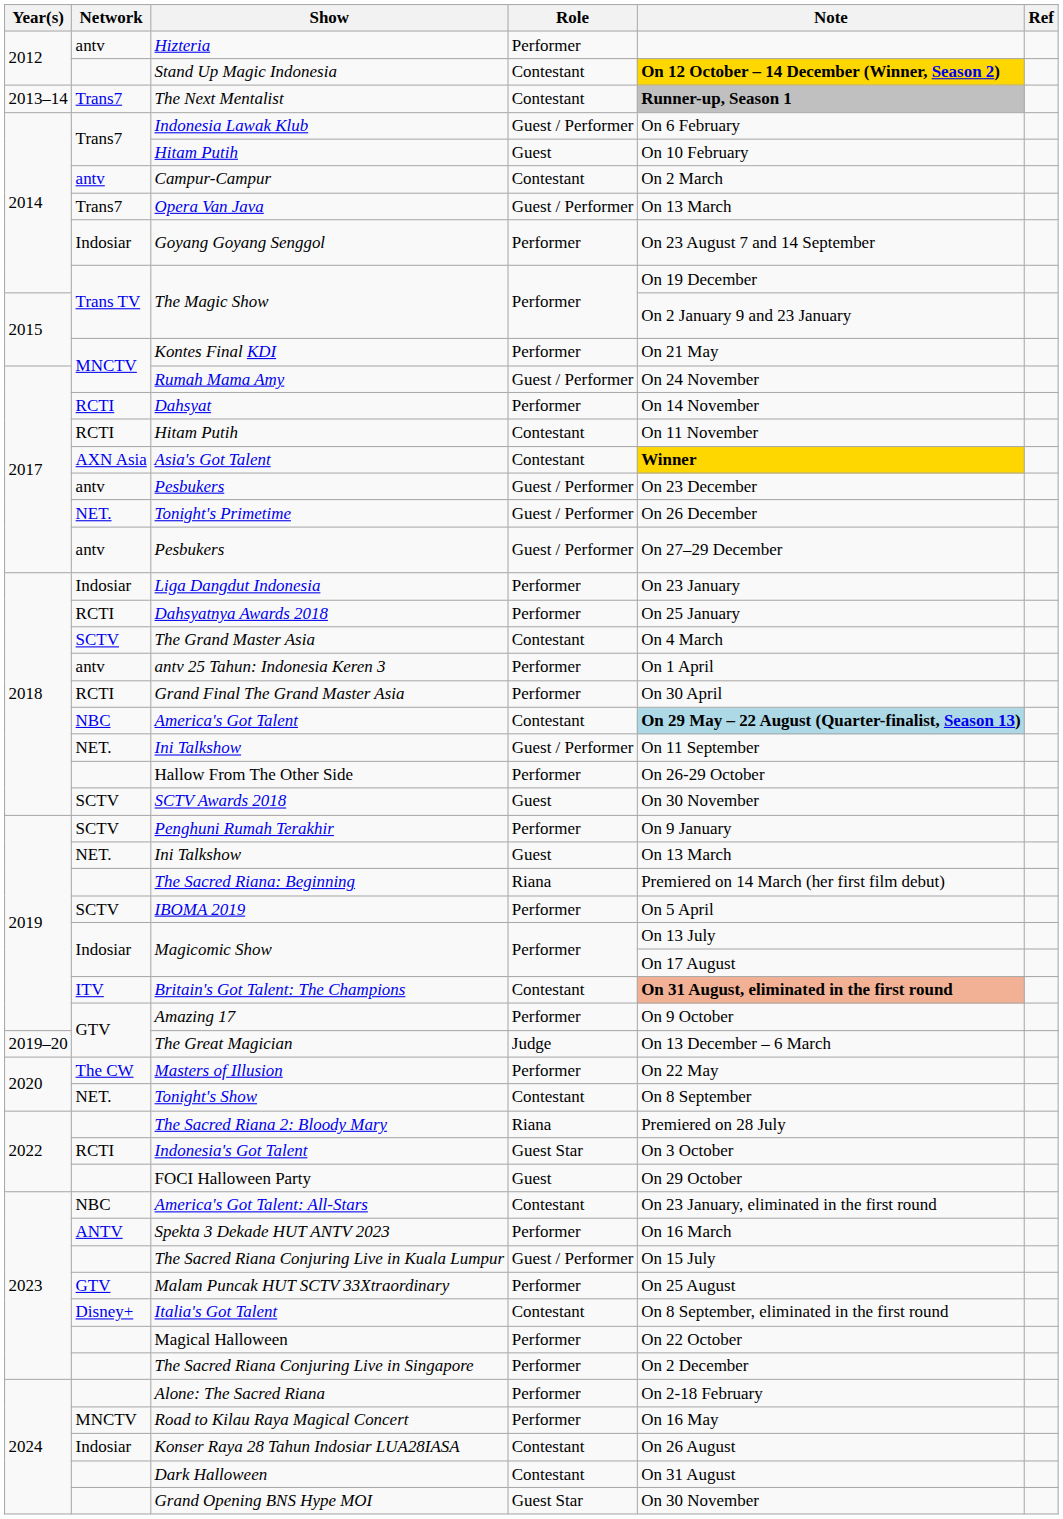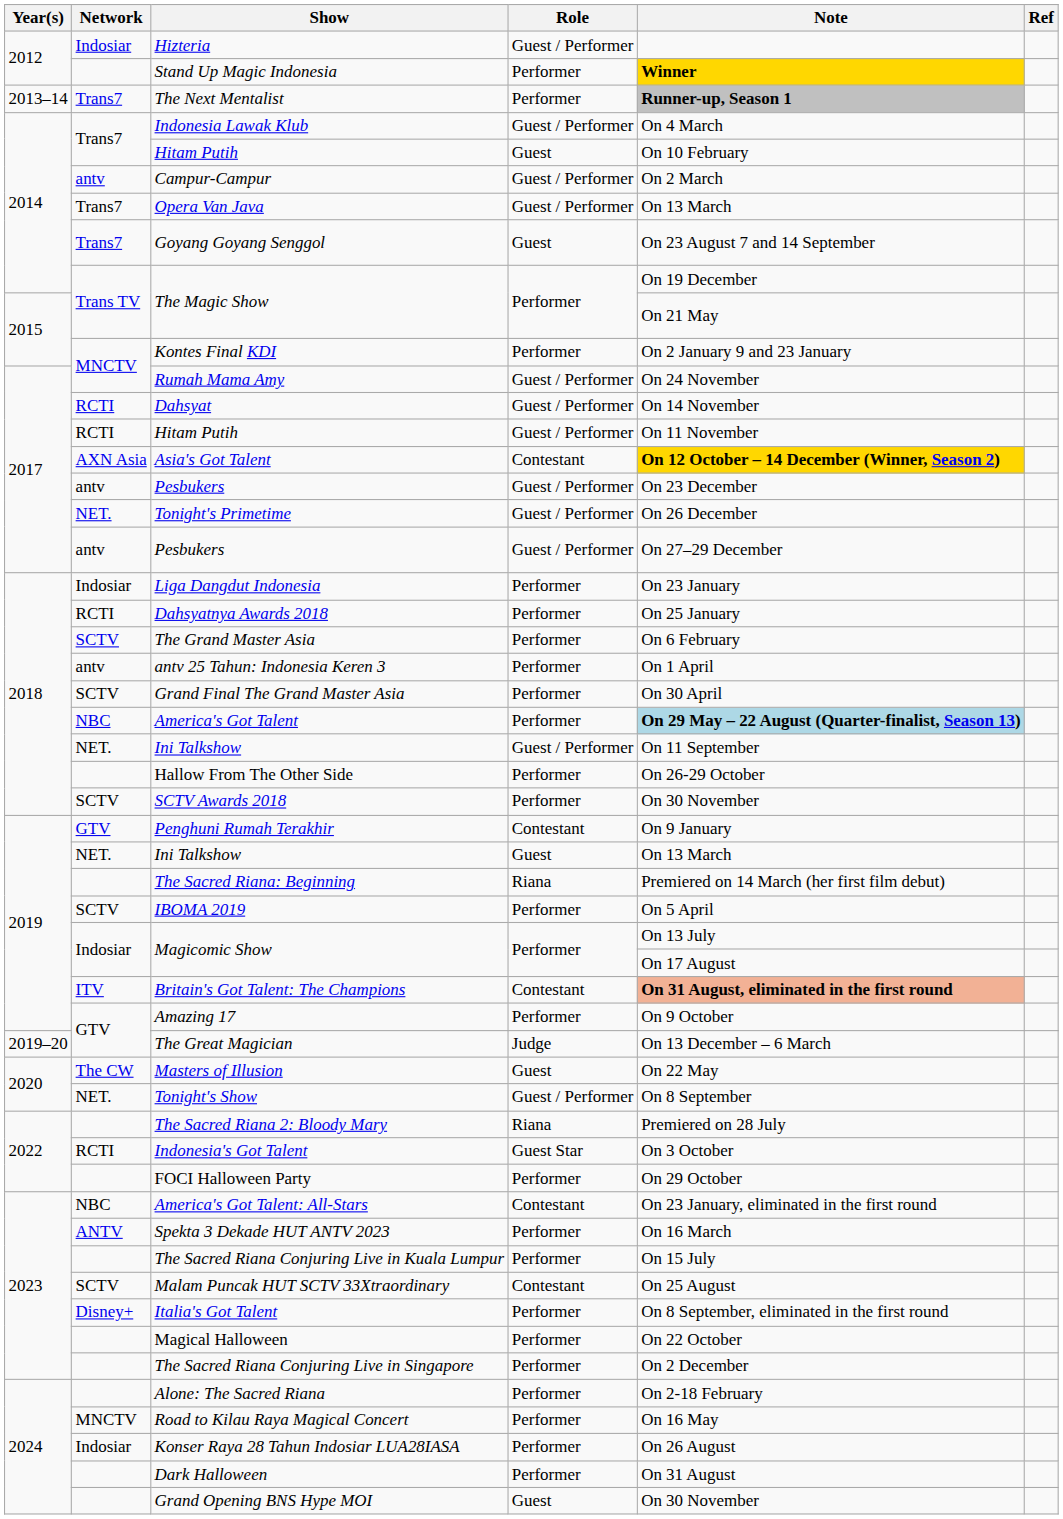Hizteria | Network: antv -> Indosiar
Hizteria | Role: Performer -> Guest / Performer
Stand Up Magic Indonesia | Role: Contestant -> Performer
Stand Up Magic Indonesia | Note: On 12 October – 14 December (Winner, Season 2) -> Winner
The Next Mentalist | Role: Contestant -> Performer
Indonesia Lawak Klub | Note: On 6 February -> On 4 March
Campur-Campur | Role: Contestant -> Guest / Performer
Goyang Goyang Senggol | Network: Indosiar -> Trans7
Goyang Goyang Senggol | Role: Performer -> Guest
2015 / The Magic Show | Note: On 2 January 9 and 23 January -> On 21 May
Kontes Final KDI | Note: On 21 May -> On 2 January 9 and 23 January
Dahsyat | Role: Performer -> Guest / Performer
2017 / Hitam Putih | Role: Contestant -> Guest / Performer
Asia's Got Talent | Note: Winner -> On 12 October – 14 December (Winner, Season 2)
The Grand Master Asia | Role: Contestant -> Performer
The Grand Master Asia | Note: On 4 March -> On 6 February
Grand Final The Grand Master Asia | Network: RCTI -> SCTV
America's Got Talent | Role: Contestant -> Performer
SCTV Awards 2018 | Role: Guest -> Performer
Penghuni Rumah Terakhir | Network: SCTV -> GTV
Penghuni Rumah Terakhir | Role: Performer -> Contestant
Masters of Illusion | Role: Performer -> Guest
Tonight's Show | Role: Contestant -> Guest / Performer
FOCI Halloween Party | Role: Guest -> Performer
The Sacred Riana Conjuring Live in Kuala Lumpur | Role: Guest / Performer -> Performer
Malam Puncak HUT SCTV 33Xtraordinary | Network: GTV -> SCTV
Malam Puncak HUT SCTV 33Xtraordinary | Role: Performer -> Contestant
Italia's Got Talent | Role: Contestant -> Performer
Konser Raya 28 Tahun Indosiar LUA28IASA | Role: Contestant -> Performer
Dark Halloween | Role: Contestant -> Performer
Grand Opening BNS Hype MOI | Role: Guest Star -> Guest
